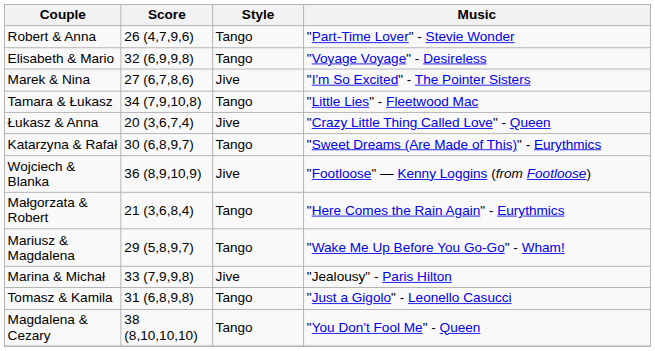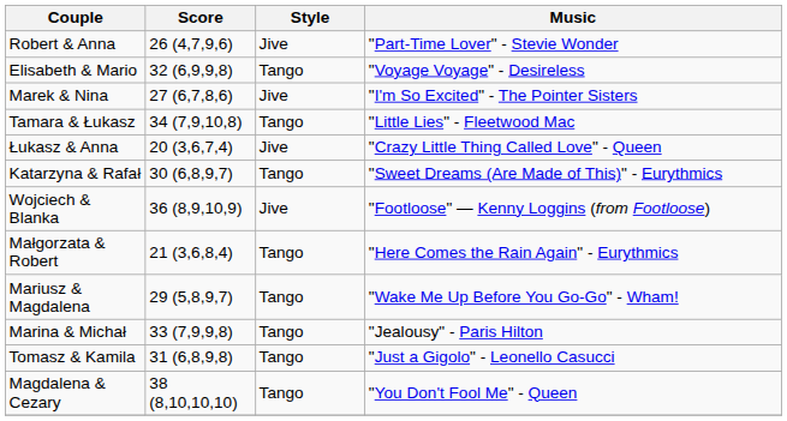Robert & Anna | Style: Tango -> Jive
Marina & Michał | Style: Jive -> Tango
